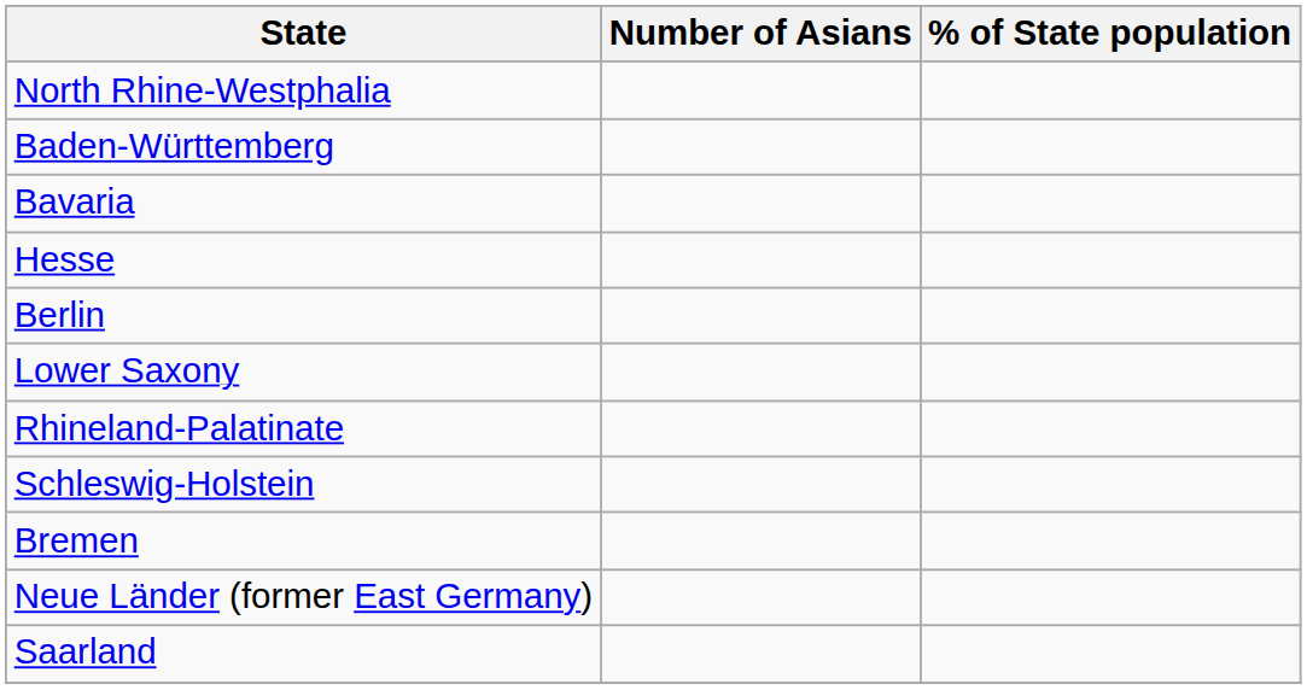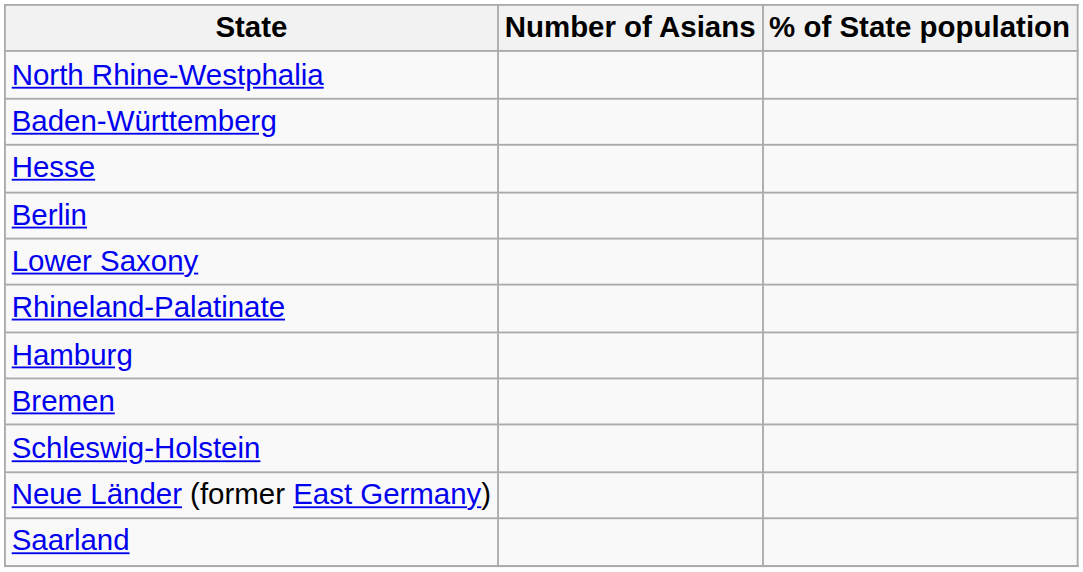- row: Bavaria
+ row: Hamburg
rows swapped: Schleswig-Holstein <-> Bremen
